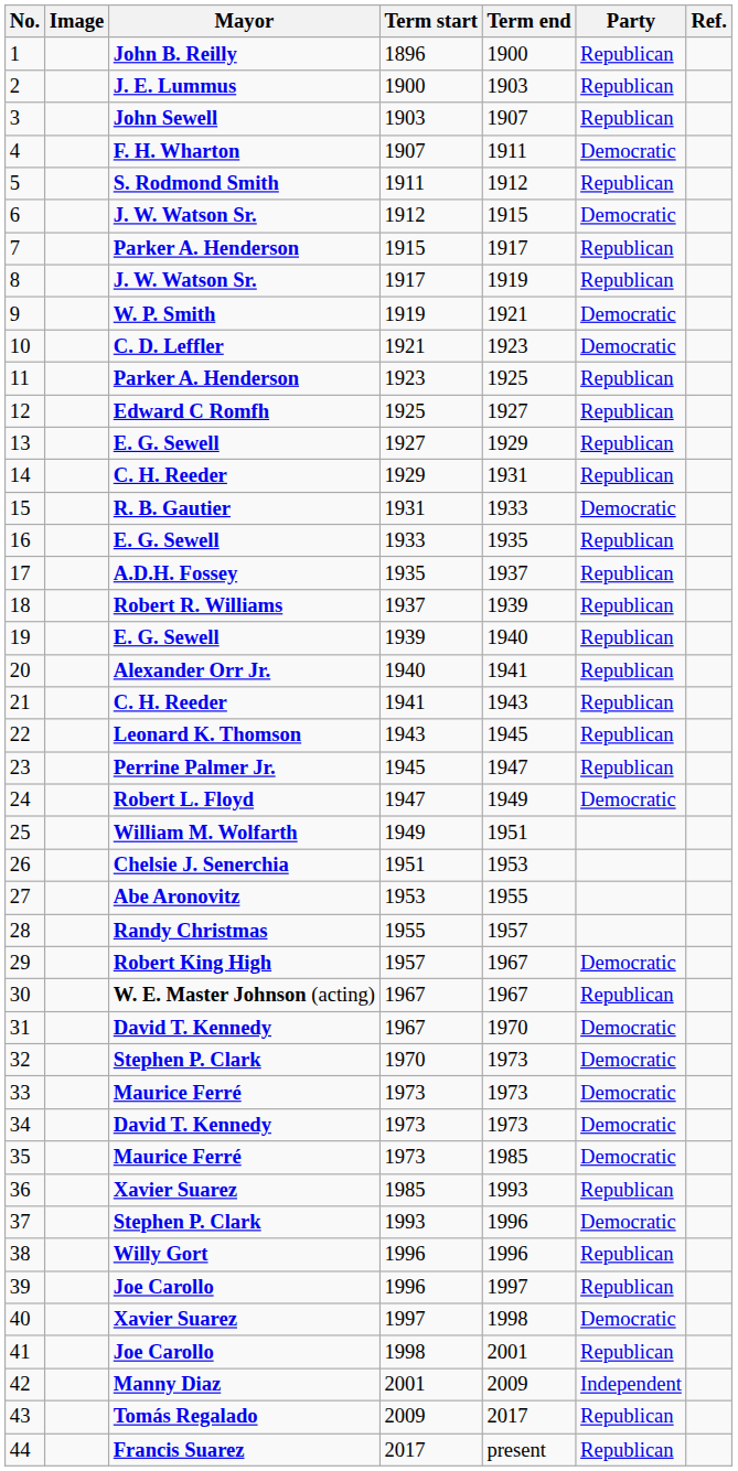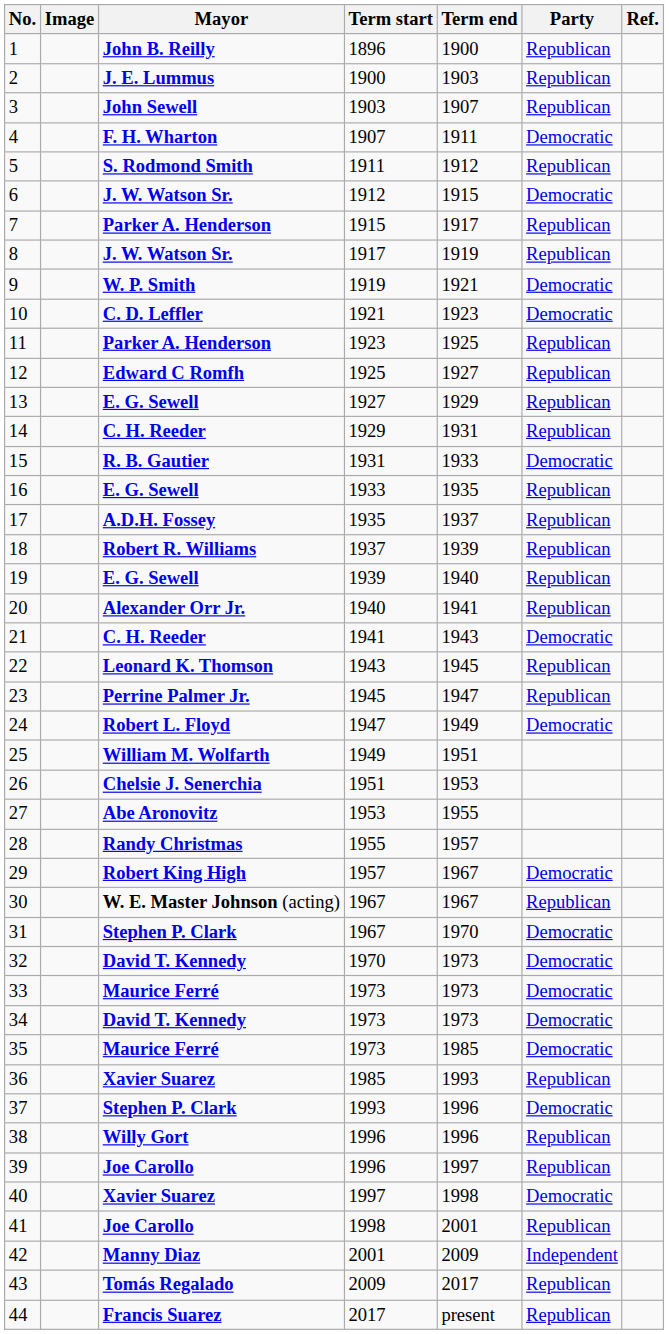21 | Party: Republican -> Democratic
31 | Mayor: David T. Kennedy -> Stephen P. Clark
32 | Mayor: Stephen P. Clark -> David T. Kennedy
